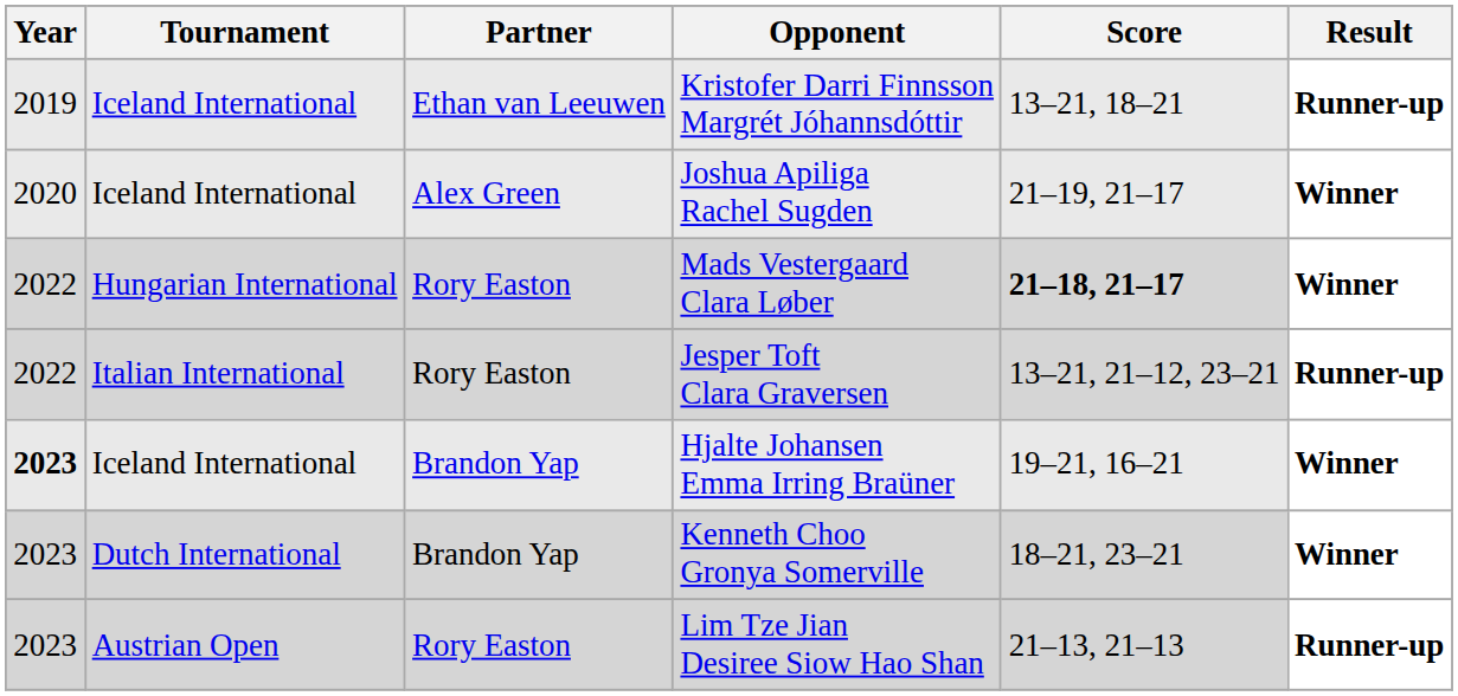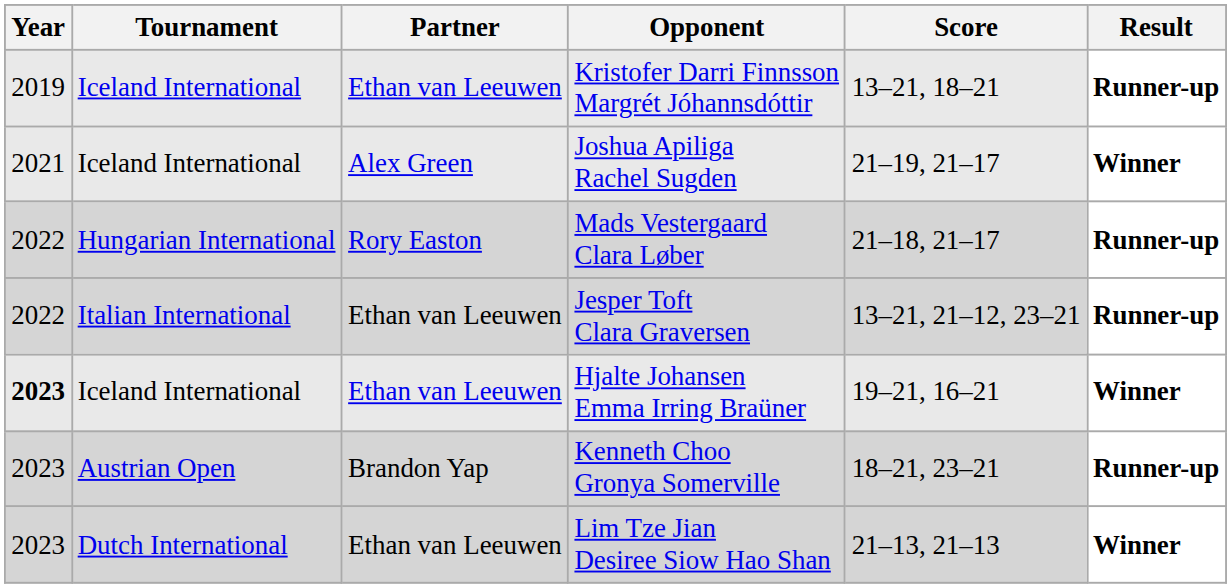Joshua Apiliga Rachel Sugden | Year: 2020 -> 2021
Mads Vestergaard Clara Løber | Score: bold -> normal
Mads Vestergaard Clara Løber | Result: Winner -> Runner-up
Jesper Toft Clara Graversen | Partner: Rory Easton -> Ethan van Leeuwen
Hjalte Johansen Emma Irring Braüner | Partner: Brandon Yap -> Ethan van Leeuwen
Kenneth Choo Gronya Somerville | Tournament: Dutch International -> Austrian Open
Kenneth Choo Gronya Somerville | Result: Winner -> Runner-up
Lim Tze Jian Desiree Siow Hao Shan | Tournament: Austrian Open -> Dutch International
Lim Tze Jian Desiree Siow Hao Shan | Partner: Rory Easton -> Ethan van Leeuwen
Lim Tze Jian Desiree Siow Hao Shan | Result: Runner-up -> Winner
